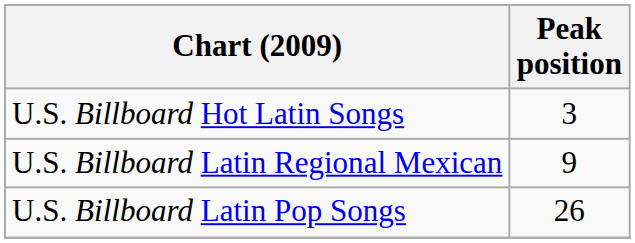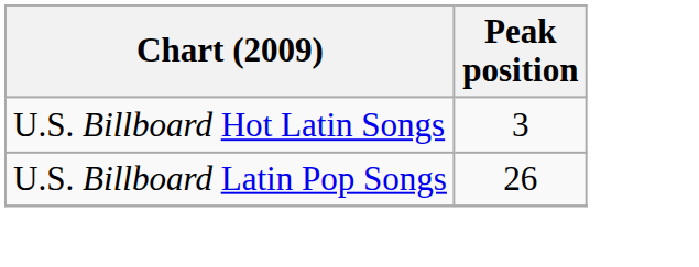- row: U.S. Billboard Latin Regional Mexican | 9
